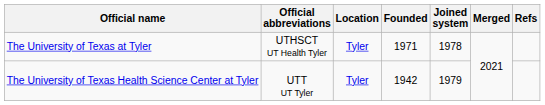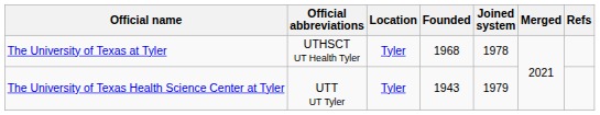The University of Texas at Tyler | Founded: 1971 -> 1968
The University of Texas Health Science Center at Tyler | Founded: 1942 -> 1943
